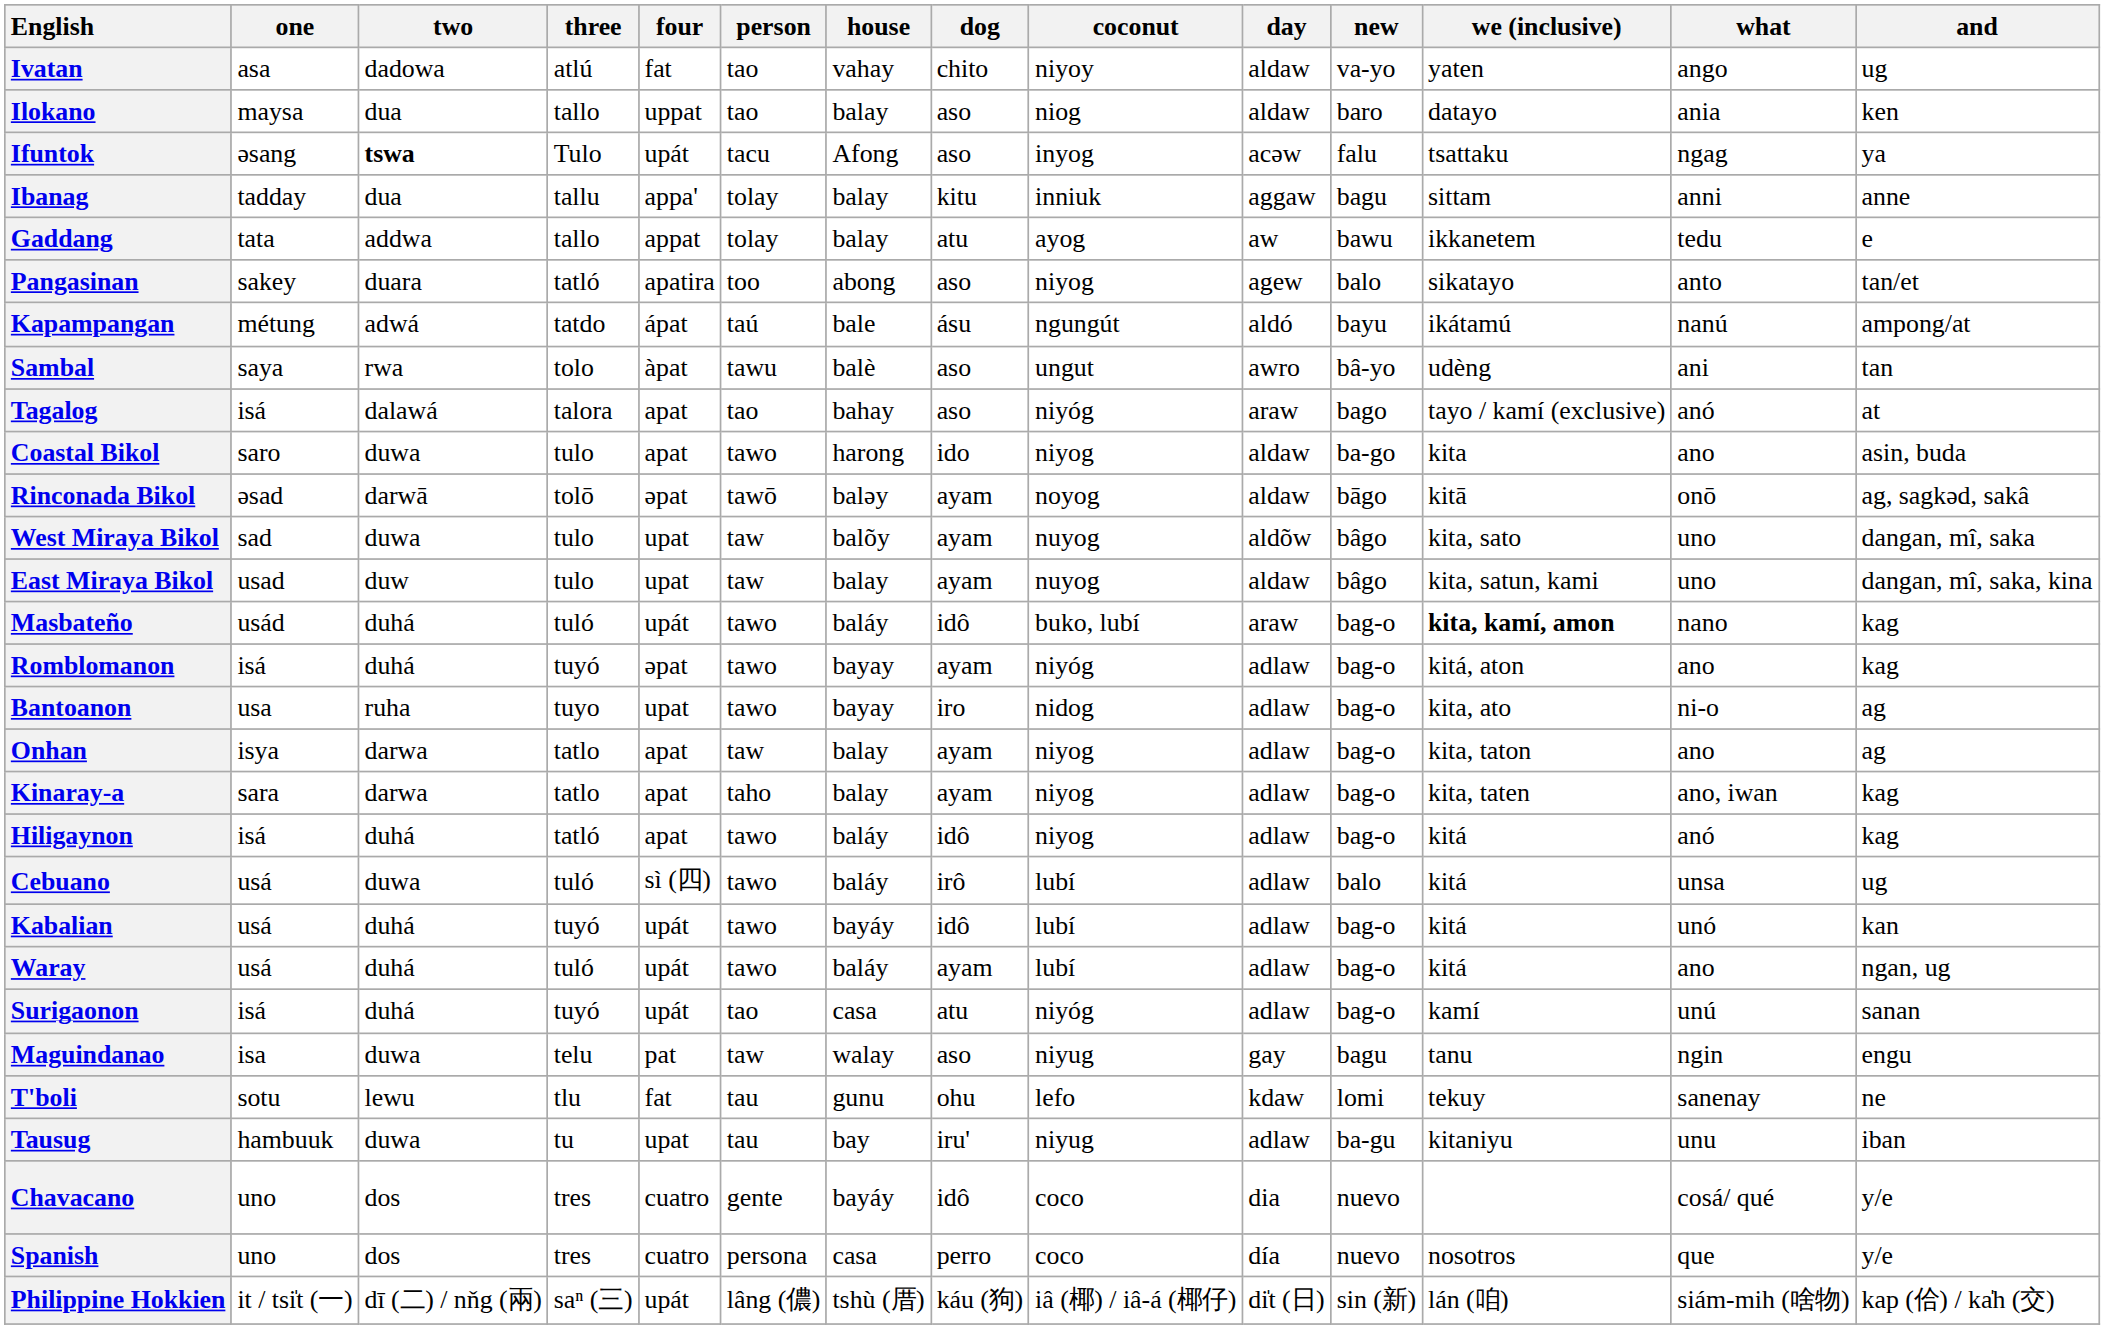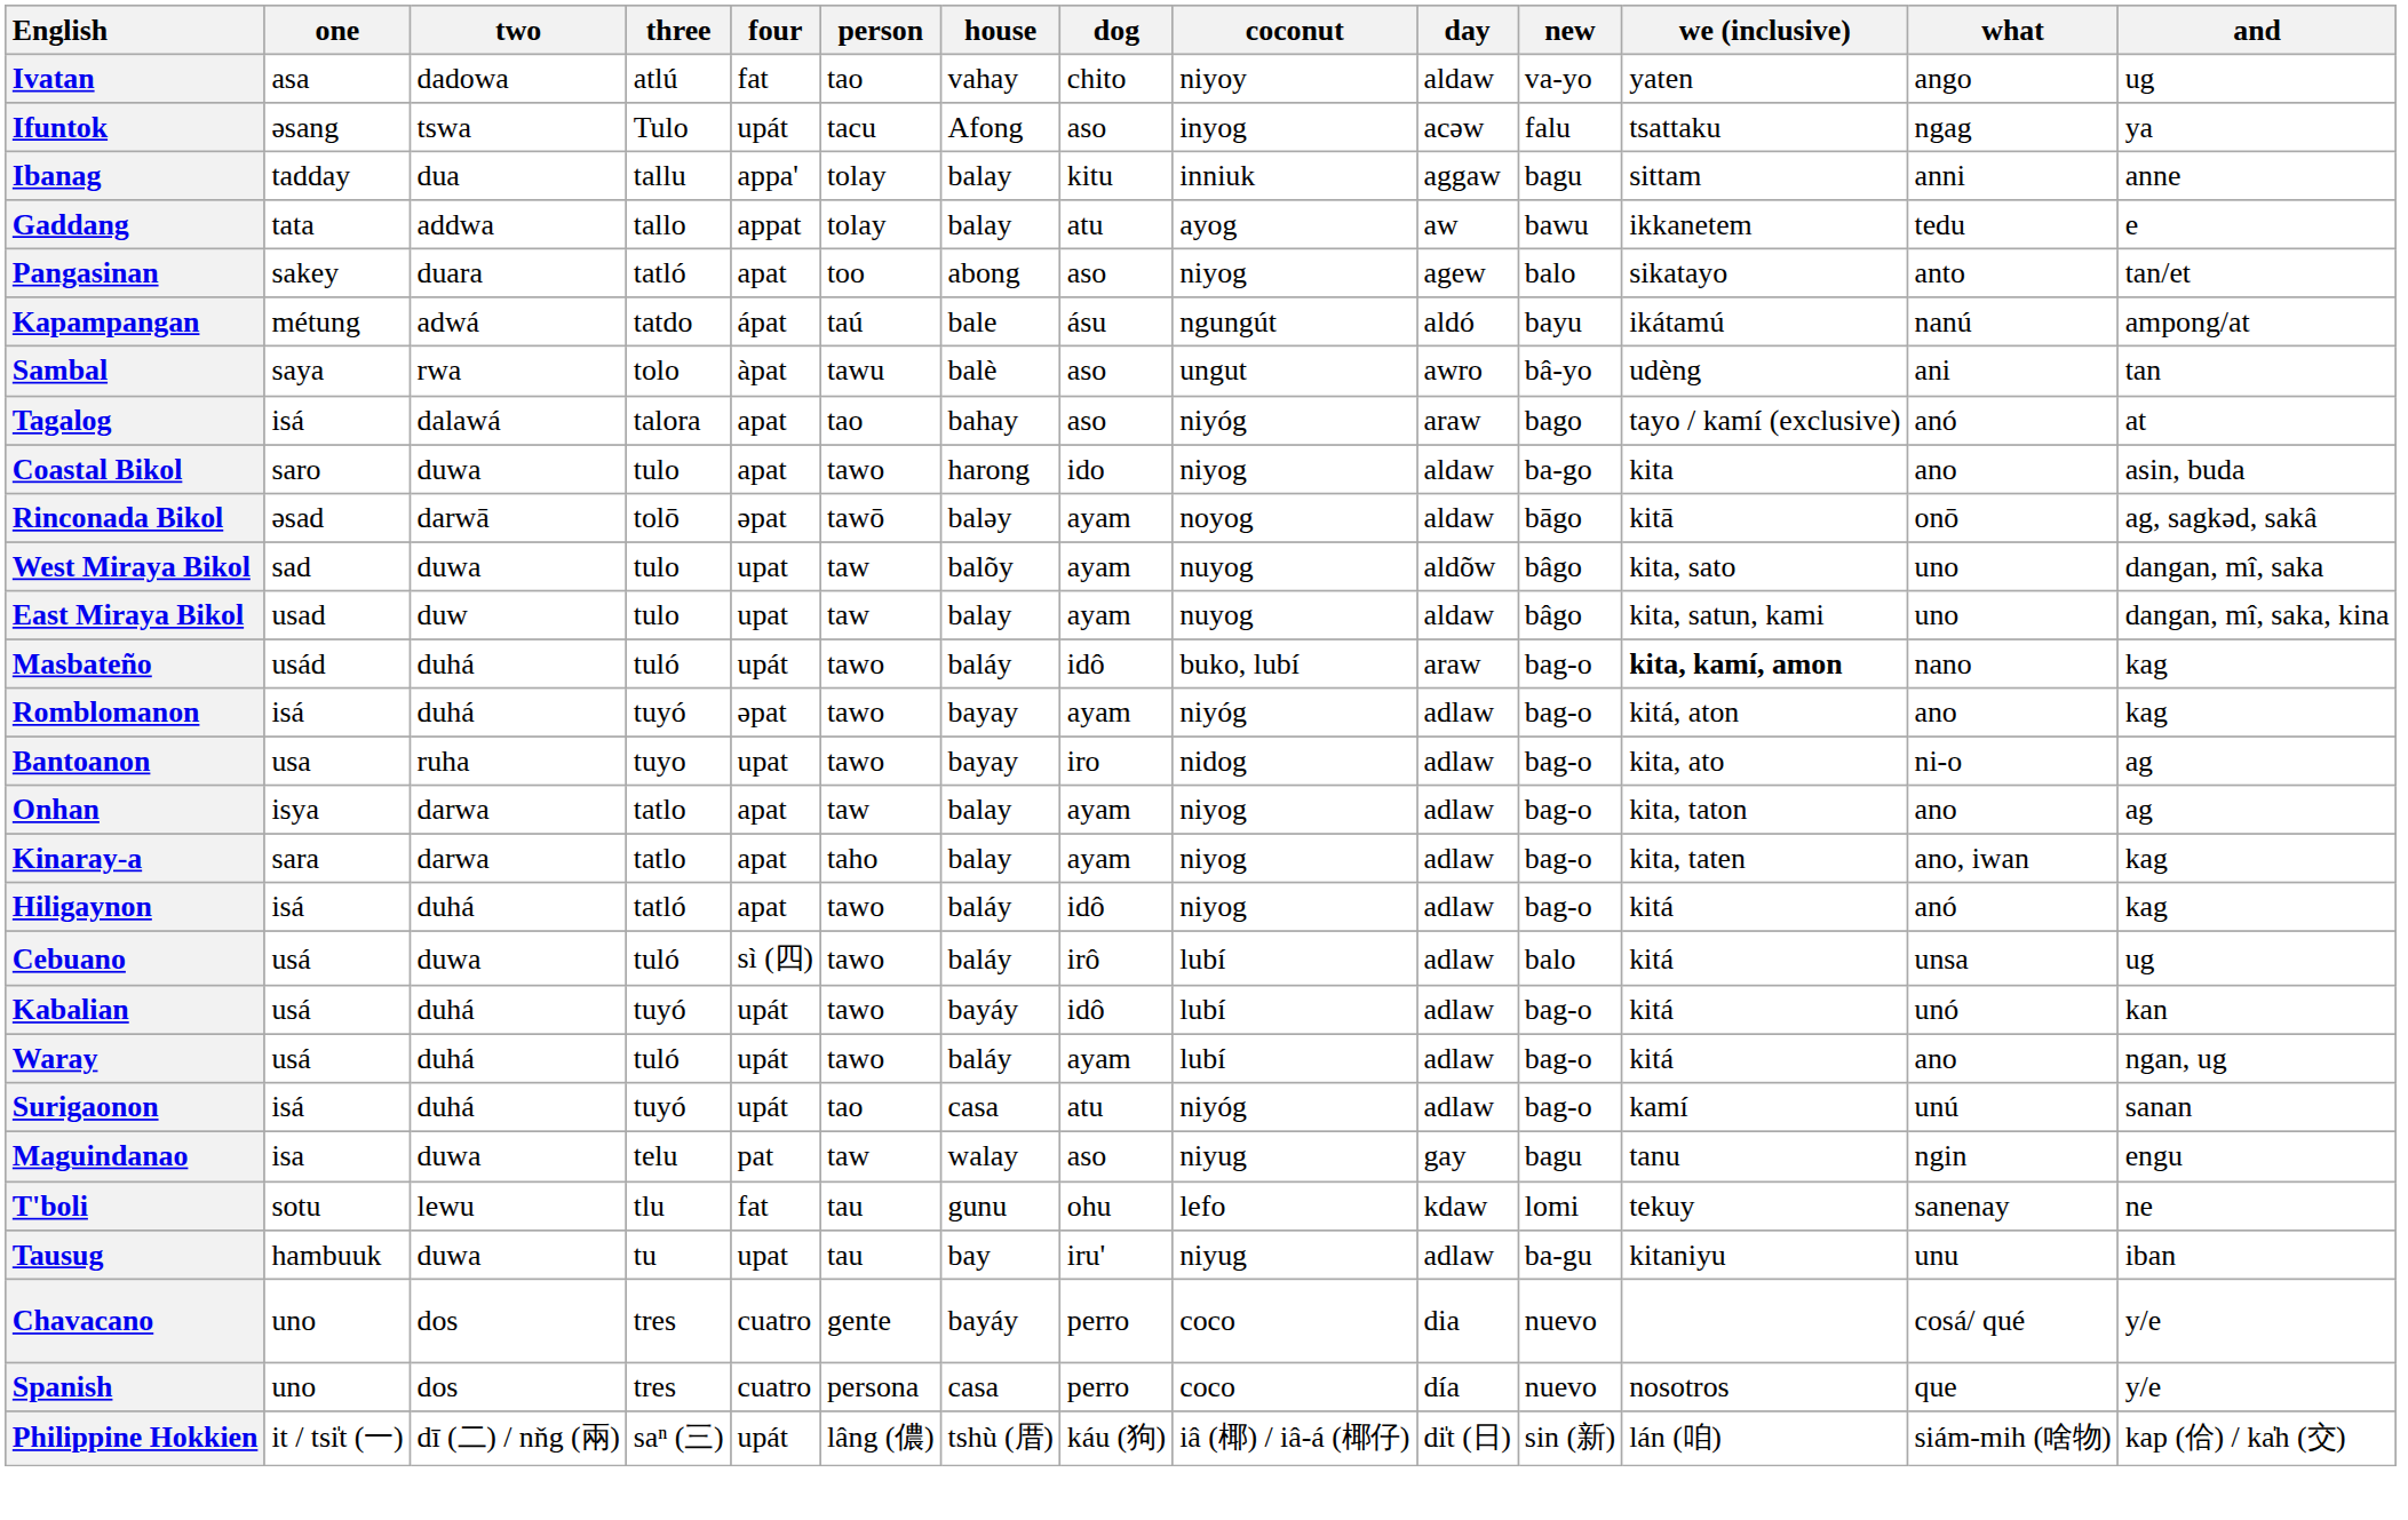- row: Ilokano | maysa | dua | tallo | uppat | tao | balay | aso | niog | aldaw | baro | datayo | ania | ken
Ifuntok | two: bold -> normal
Pangasinan | four: apatira -> apat
Chavacano | dog: idô -> perro
